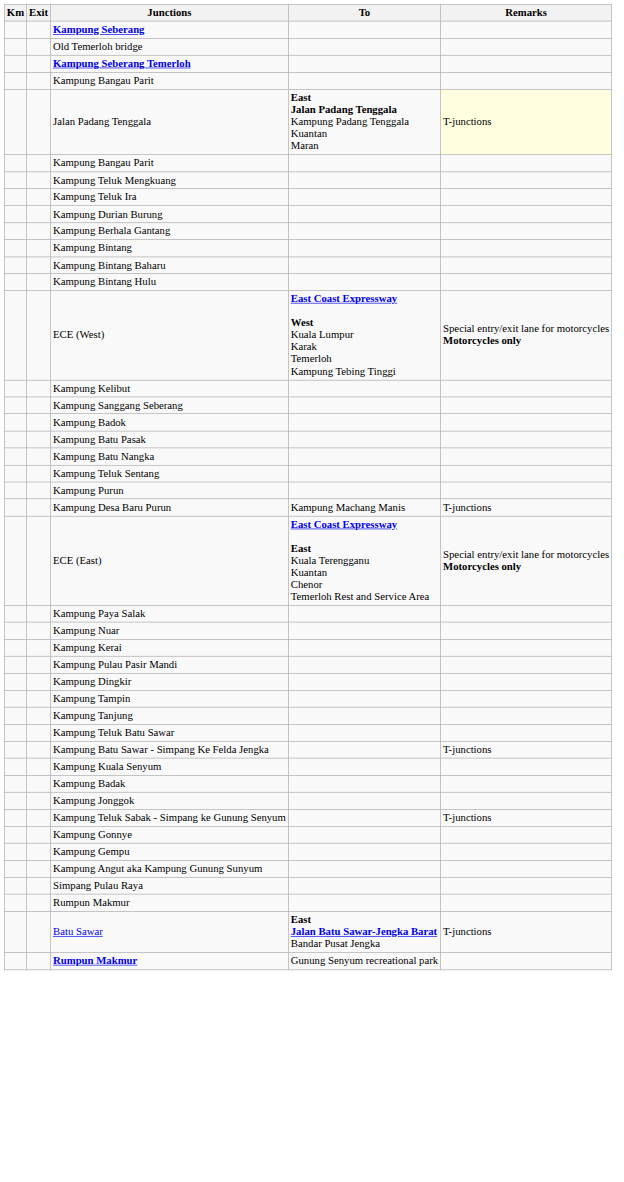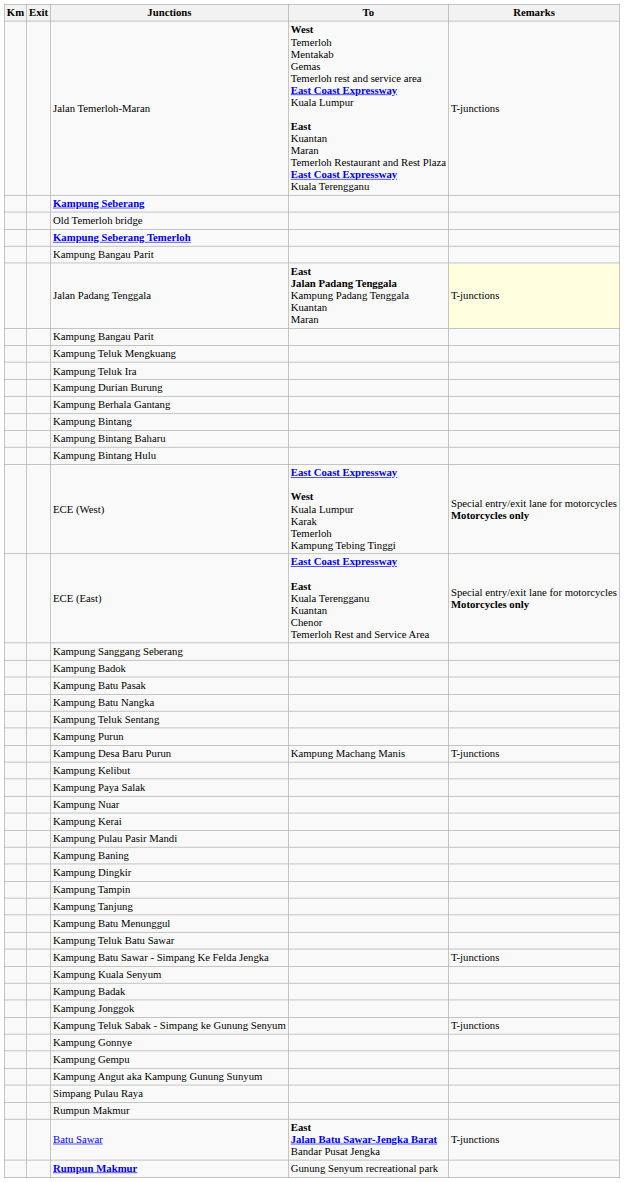+ row: Jalan Temerloh-Maran | West Temerloh Mentakab Gemas Temerloh rest and service area East Coast Expressway Kuala Lumpur East Kuantan Maran Temerloh Restaurant and Rest Plaza East Coast Expressway Kuala Terengganu | T-junctions
rows swapped: ECE (East) <-> Kampung Kelibut
+ row: Kampung Baning
+ row: Kampung Batu Menunggul
